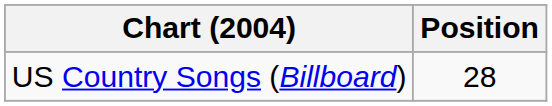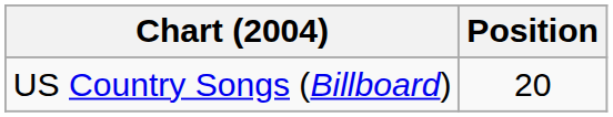US Country Songs (Billboard) | Position: 28 -> 20
